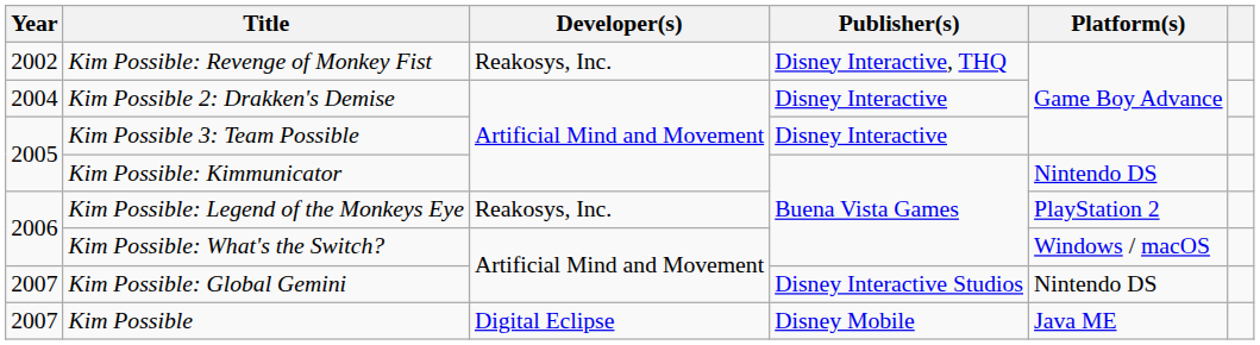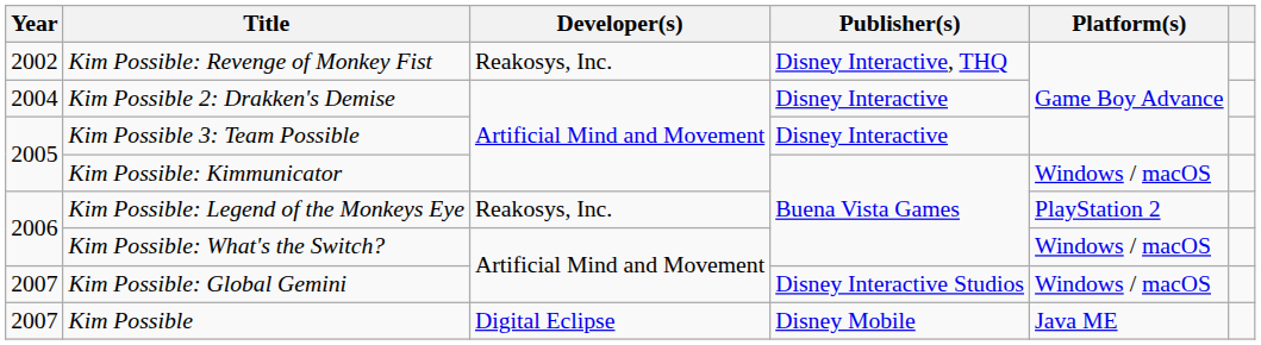Kim Possible: Kimmunicator | Platform(s): Nintendo DS -> Windows / macOS
Kim Possible: Global Gemini | Platform(s): Nintendo DS -> Windows / macOS
